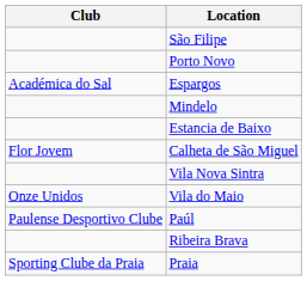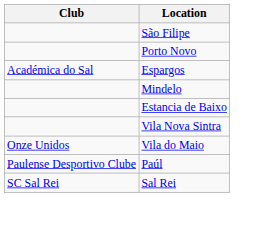- row: Flor Jovem | Calheta de São Miguel
- row: Ribeira Brava
+ row: SC Sal Rei | Sal Rei
- row: Sporting Clube da Praia | Praia
